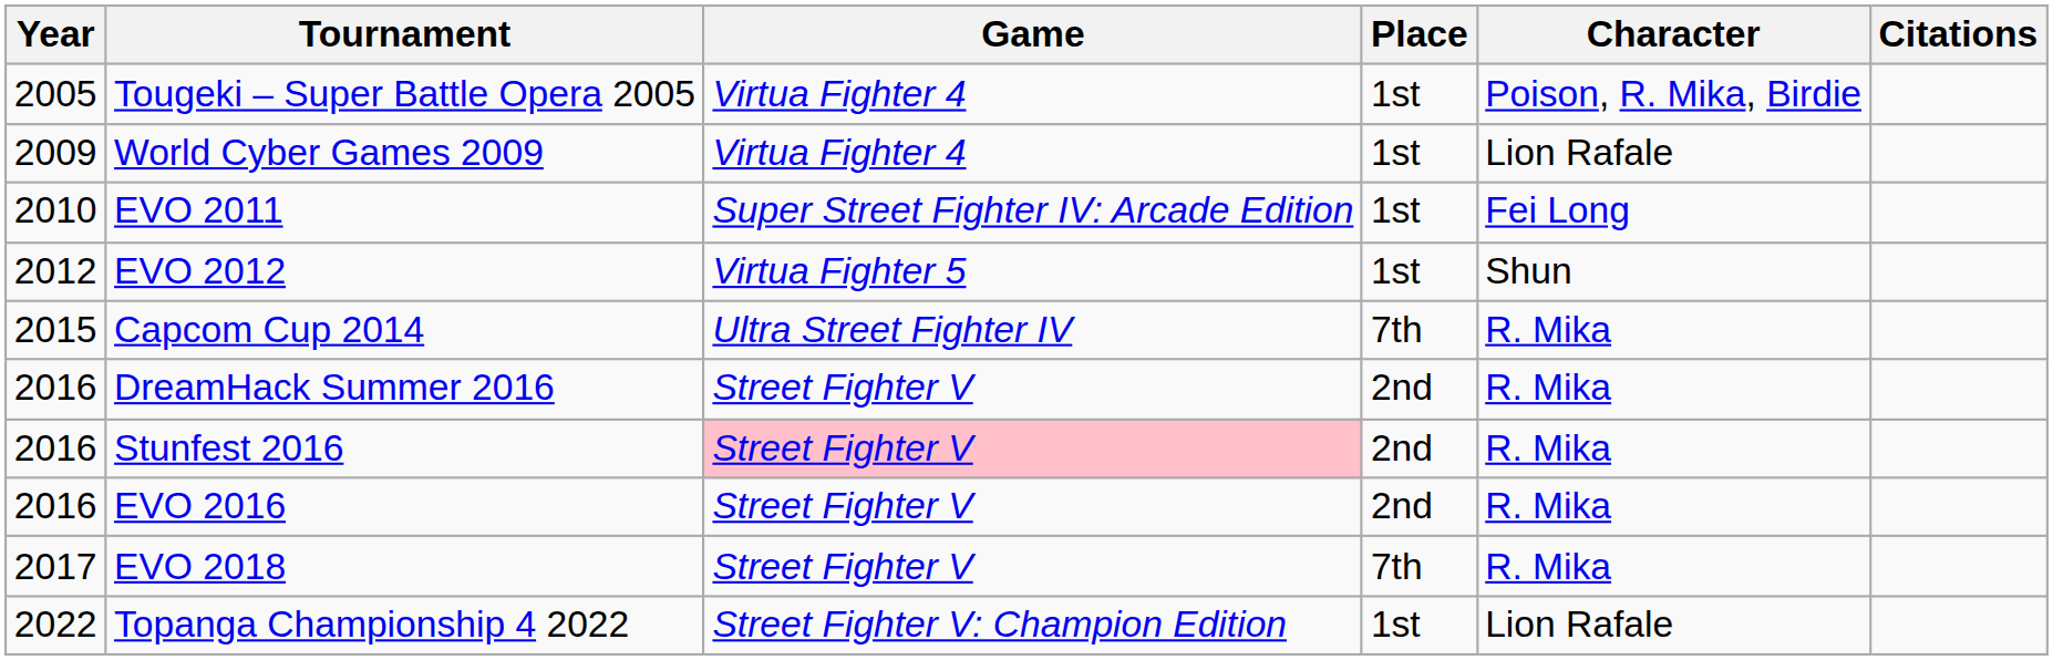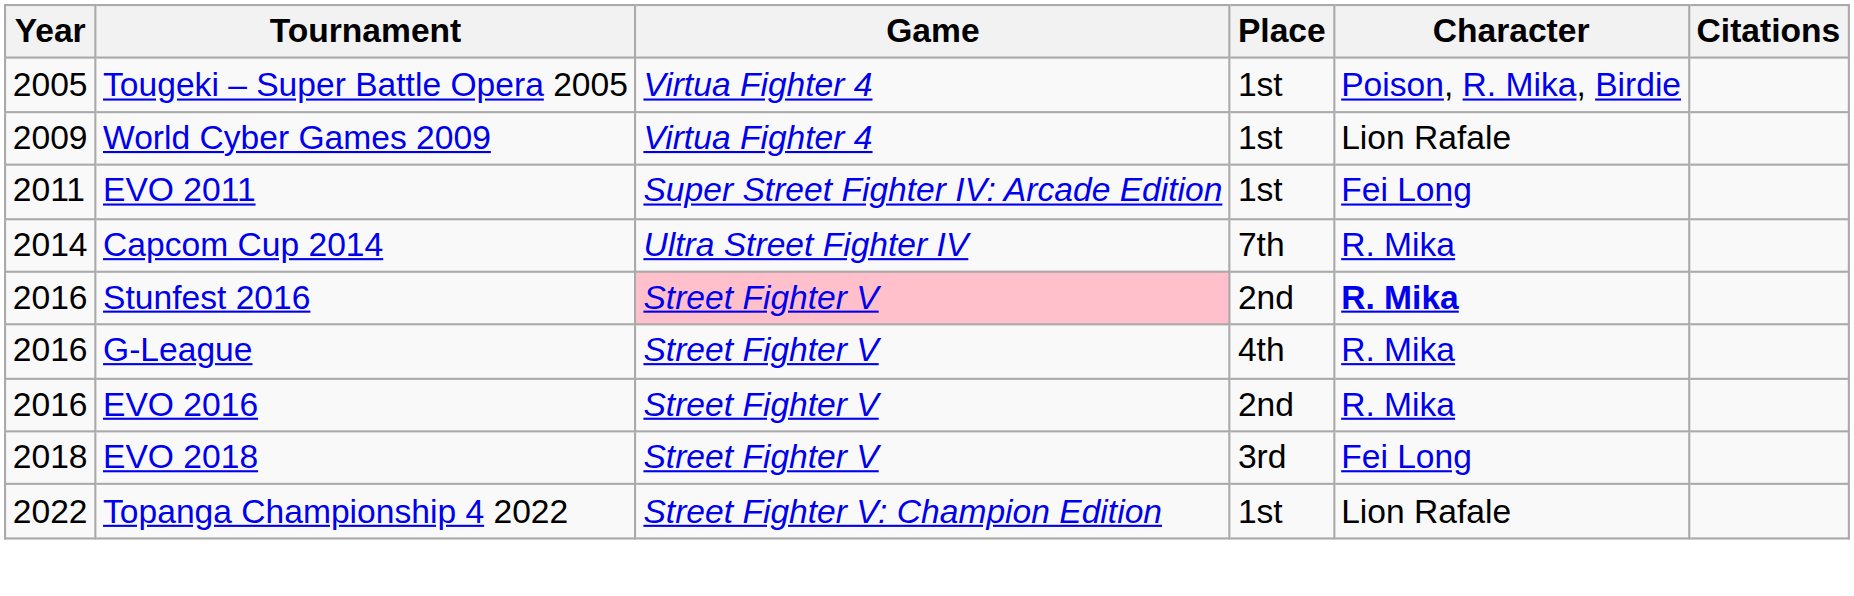EVO 2011 | Year: 2010 -> 2011
- row: 2012 | EVO 2012 | Virtua Fighter 5 | 1st | Shun
Capcom Cup 2014 | Year: 2015 -> 2014
- row: 2016 | DreamHack Summer 2016 | Street Fighter V | 2nd | R. Mika
Stunfest 2016 | Character: normal -> bold
+ row: 2016 | G-League | Street Fighter V | 4th | R. Mika
EVO 2018 | Year: 2017 -> 2018
EVO 2018 | Place: 7th -> 3rd
EVO 2018 | Character: R. Mika -> Fei Long
